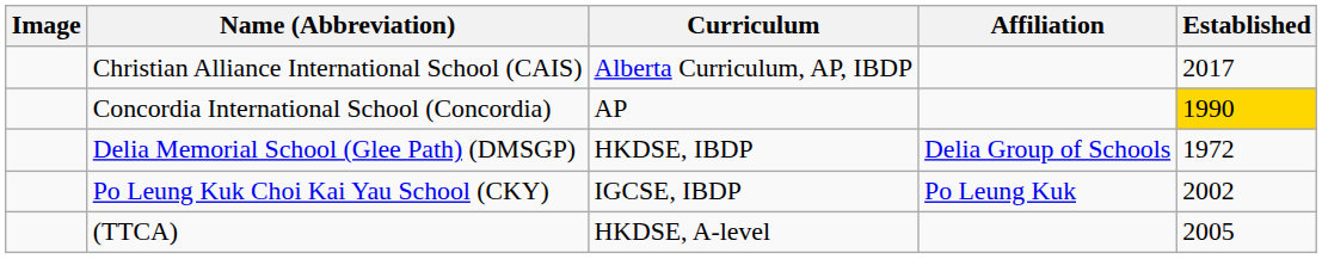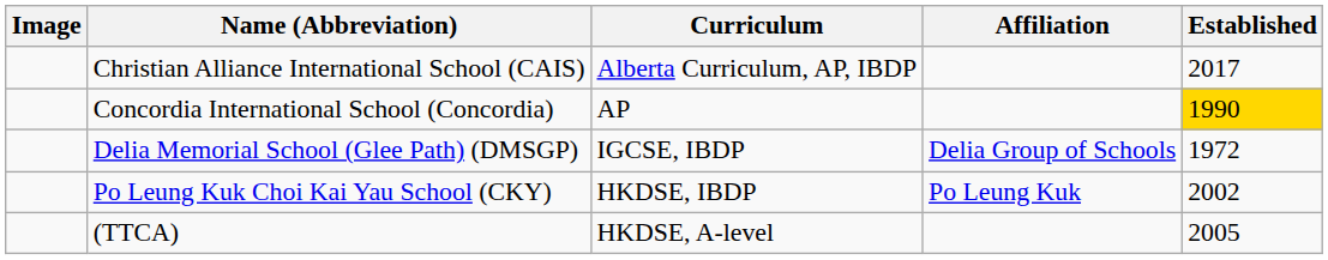Delia Memorial School (Glee Path) (DMSGP) | Curriculum: HKDSE, IBDP -> IGCSE, IBDP
Po Leung Kuk Choi Kai Yau School (CKY) | Curriculum: IGCSE, IBDP -> HKDSE, IBDP
